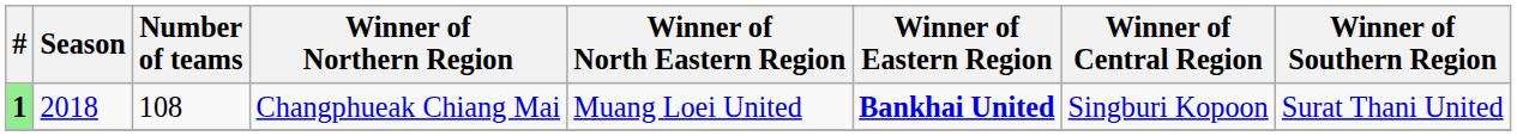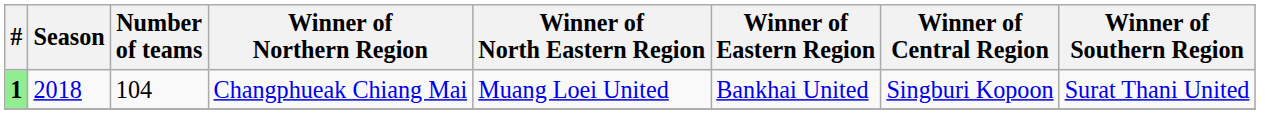Changphueak Chiang Mai | Number of teams: 108 -> 104
Changphueak Chiang Mai | Winner of Eastern Region: bold -> normal
